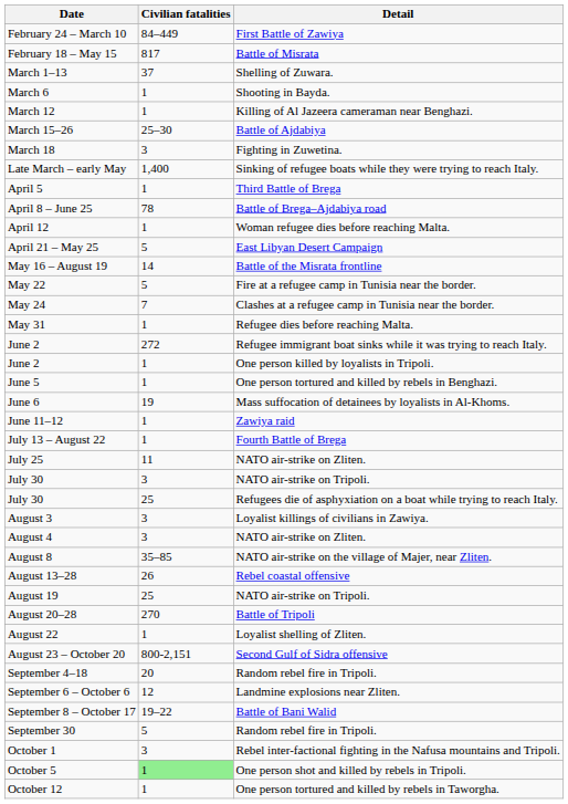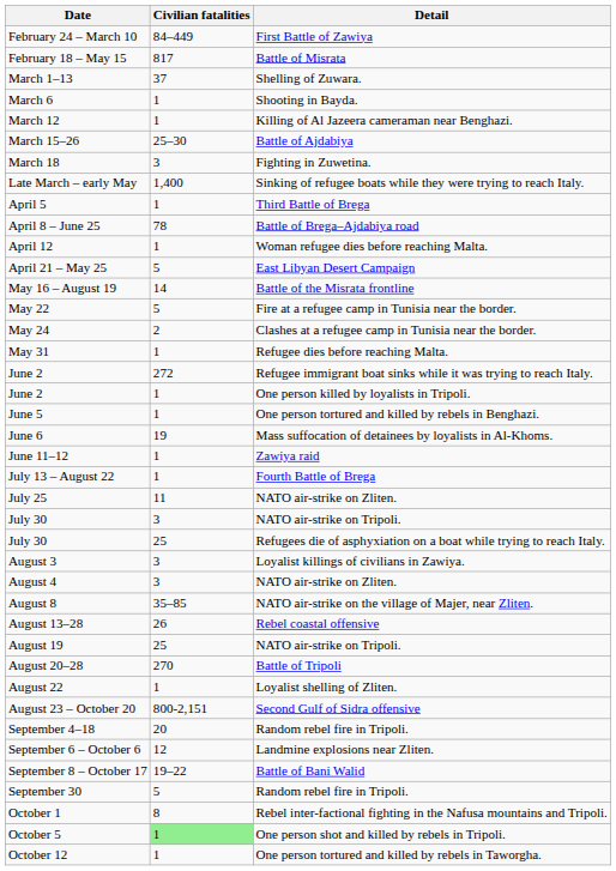May 24 | Civilian fatalities: 7 -> 2
October 1 | Civilian fatalities: 3 -> 8
